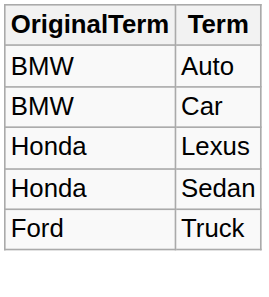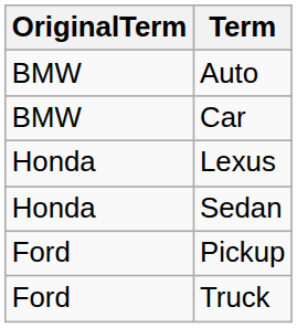+ row: Ford | Pickup
